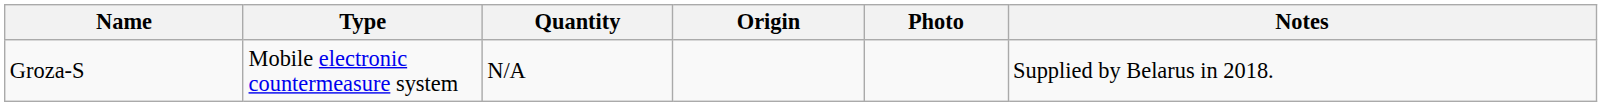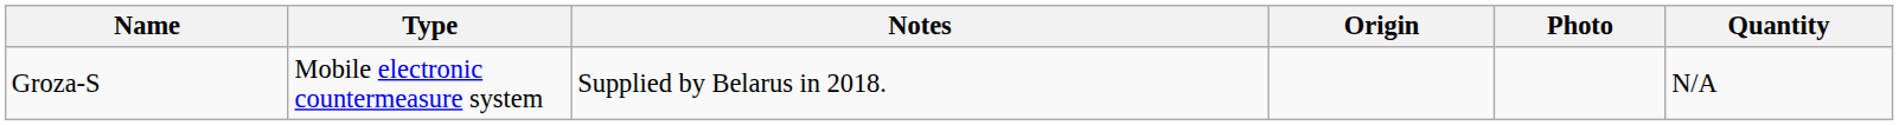columns swapped: Quantity <-> Notes
